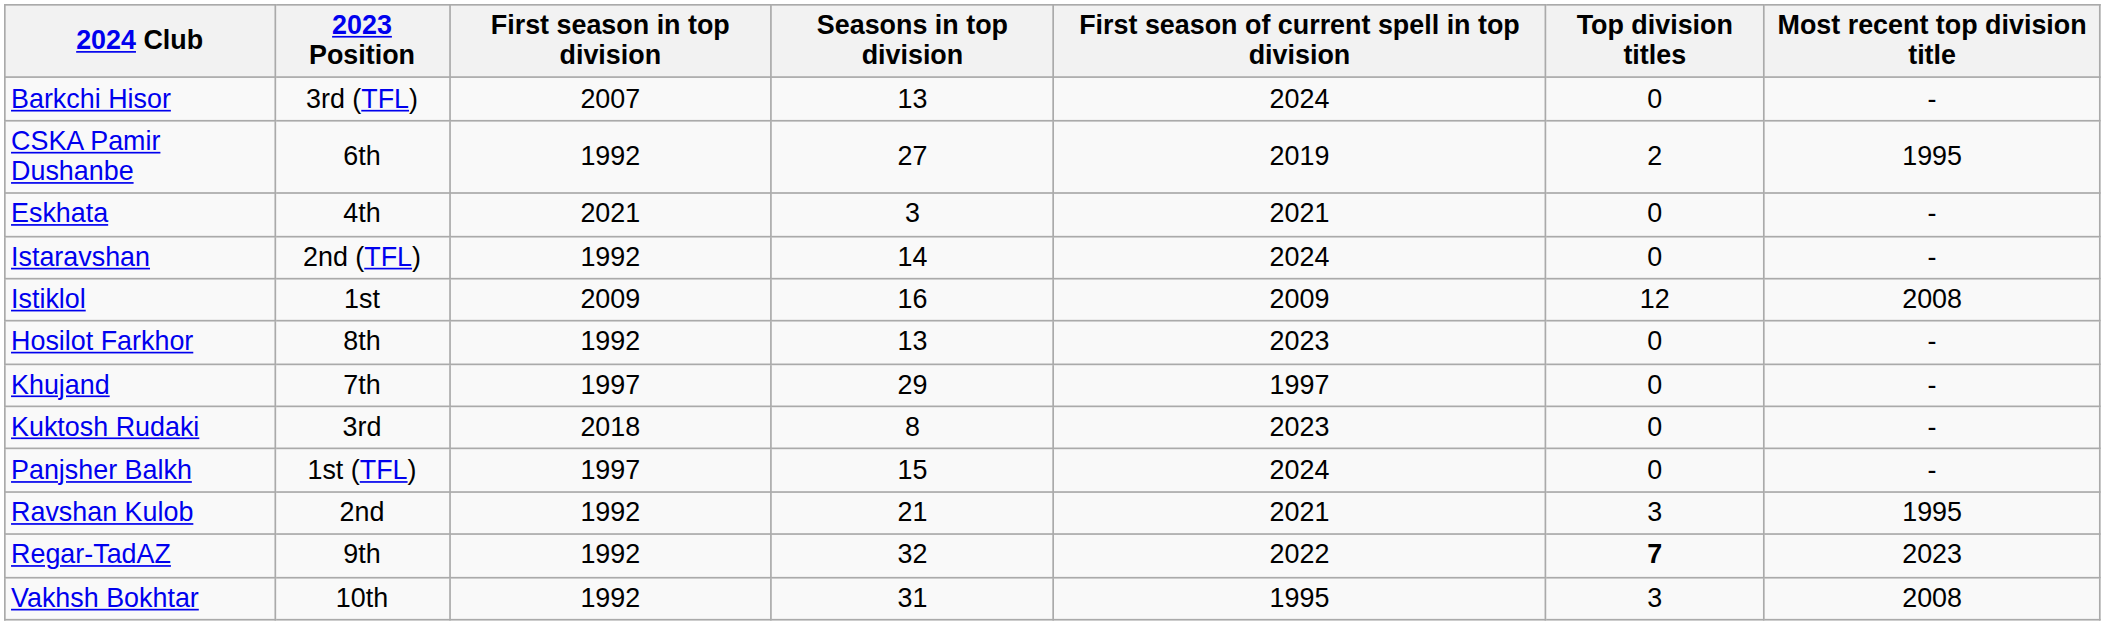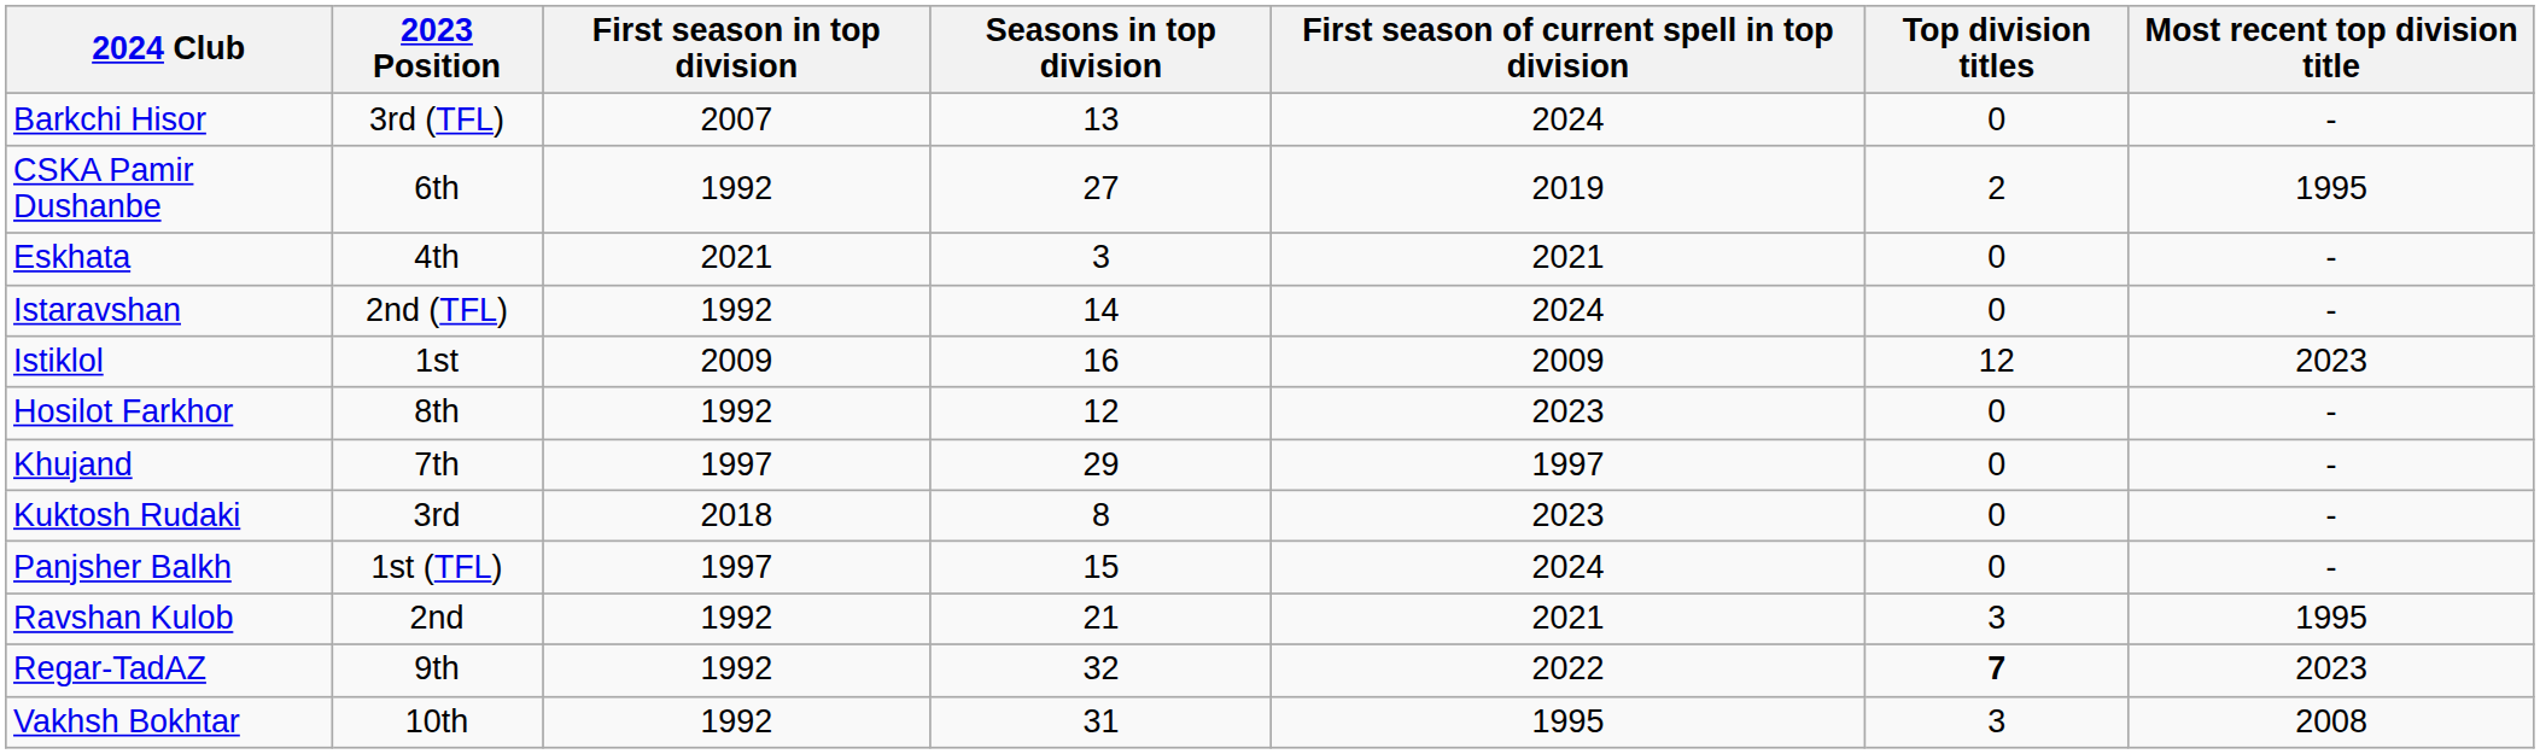Istiklol | Most recent top division title: 2008 -> 2023
Hosilot Farkhor | Seasons in top division: 13 -> 12
